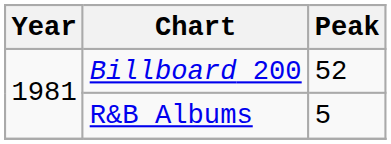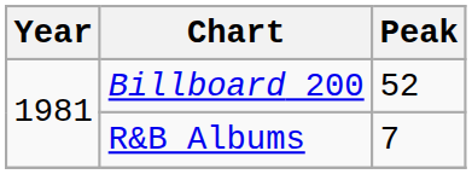R&B Albums | Peak: 5 -> 7
